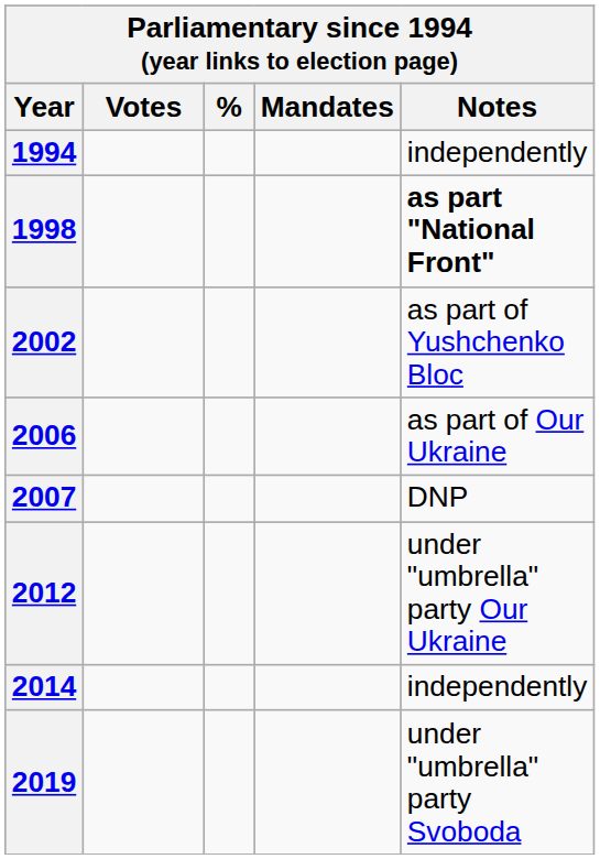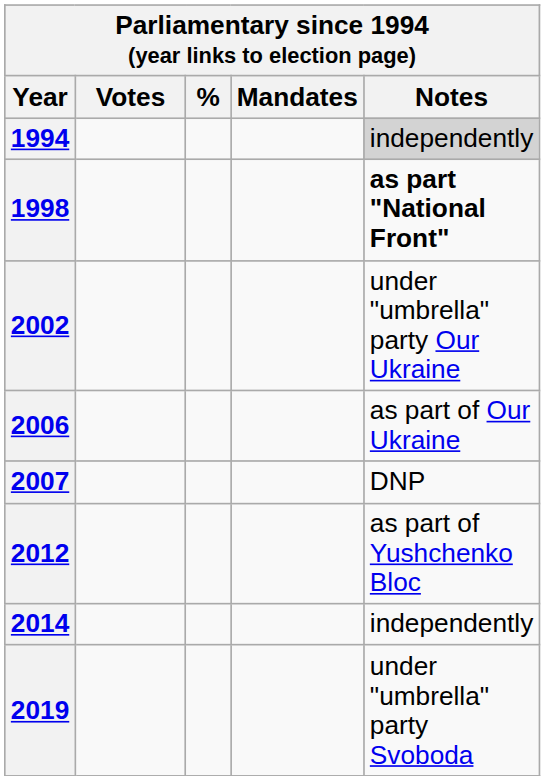1994 | Notes: no background -> lightgrey background
2002 | Notes: as part of Yushchenko Bloc -> under "umbrella" party Our Ukraine
2012 | Notes: under "umbrella" party Our Ukraine -> as part of Yushchenko Bloc
